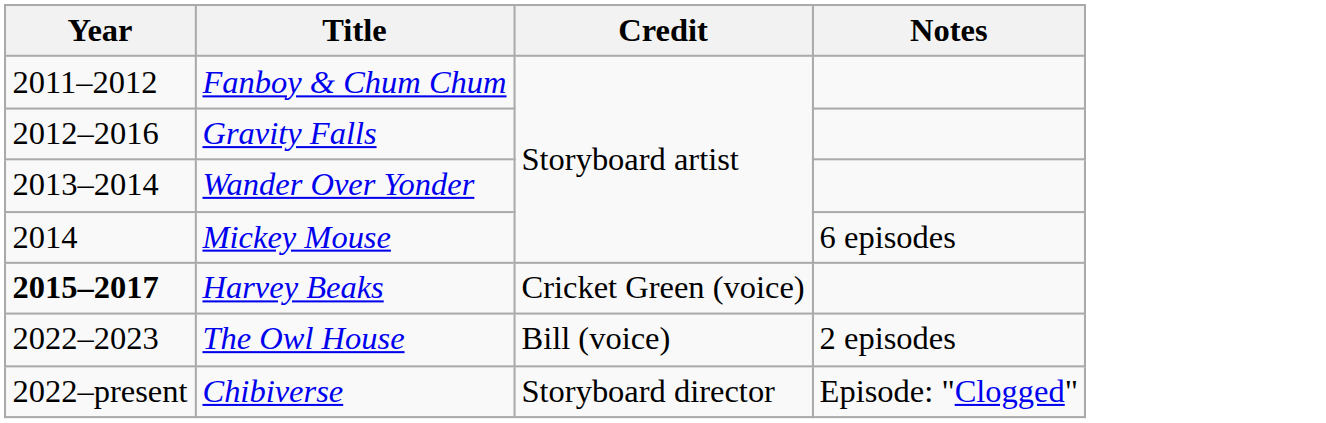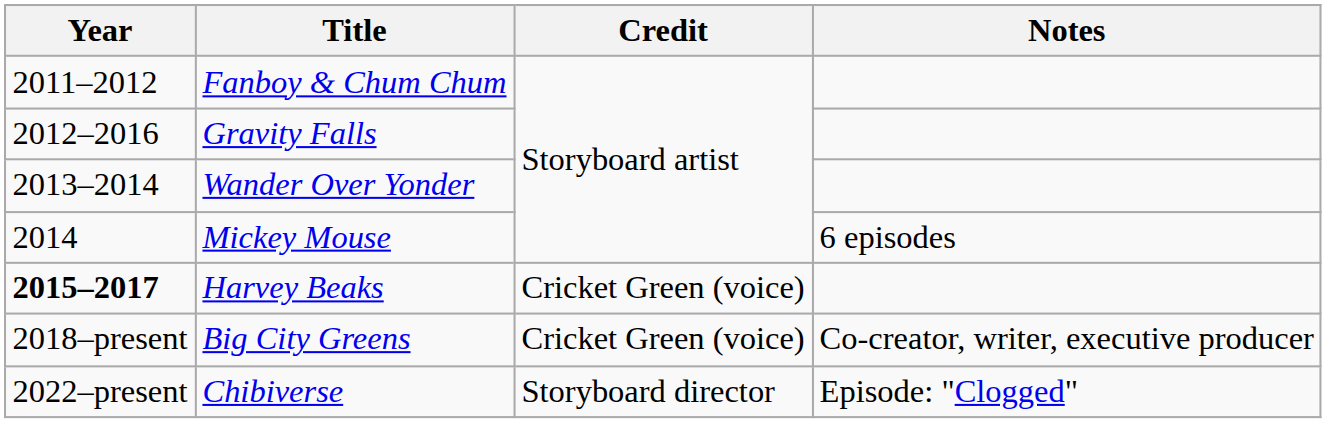+ row: 2018–present | Big City Greens | Cricket Green (voice) | Co-creator, writer, executive producer
- row: 2022–2023 | The Owl House | Bill (voice) | 2 episodes
